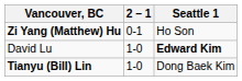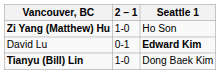Zi Yang (Matthew) Hu | 2 – 1: 0-1 -> 1-0
David Lu | 2 – 1: 1-0 -> 0-1
